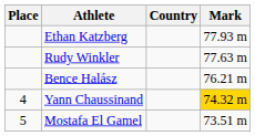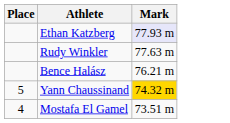- column: Country
Ethan Katzberg | Mark: no background -> lavender background
Yann Chaussinand | Place: 4 -> 5
Mostafa El Gamel | Place: 5 -> 4
